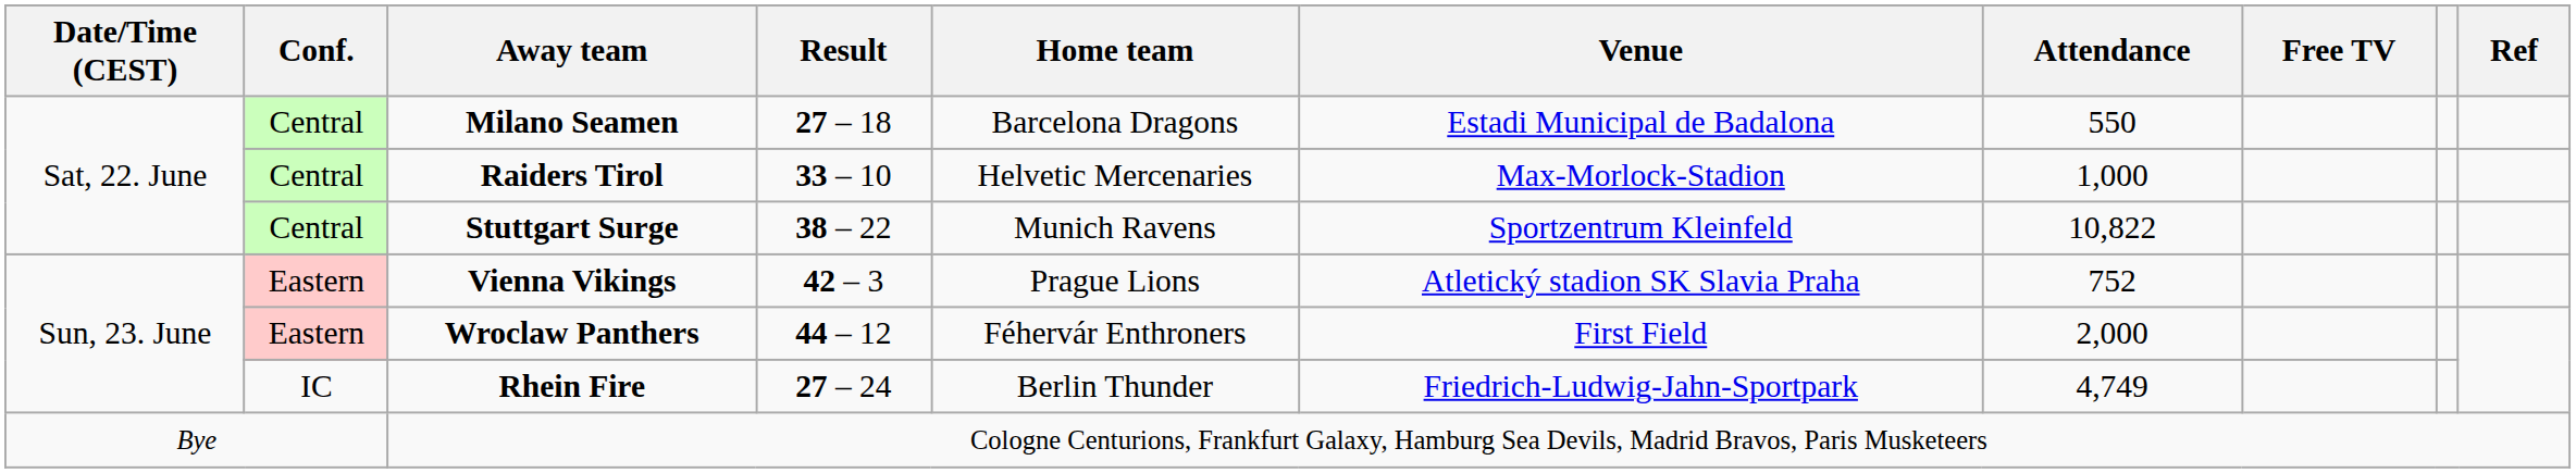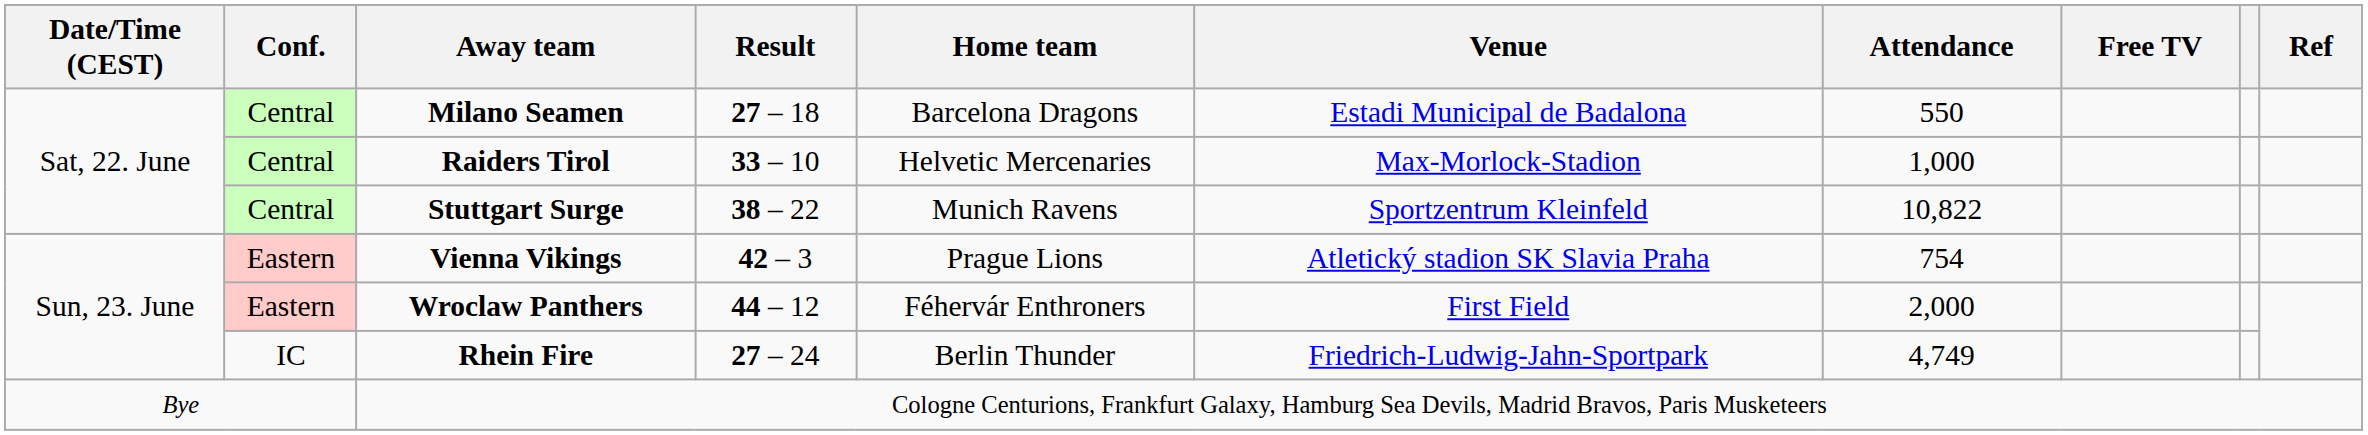Vienna Vikings | Attendance: 752 -> 754
